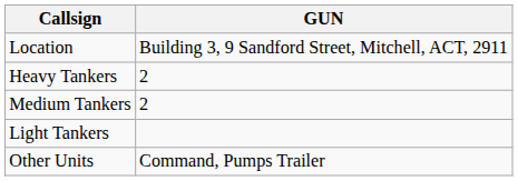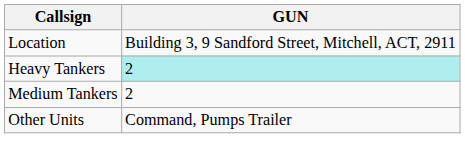Heavy Tankers | GUN: no background -> paleturquoise background
- row: Light Tankers
